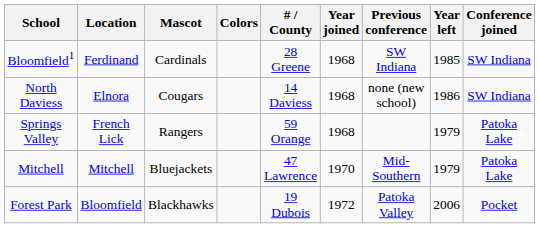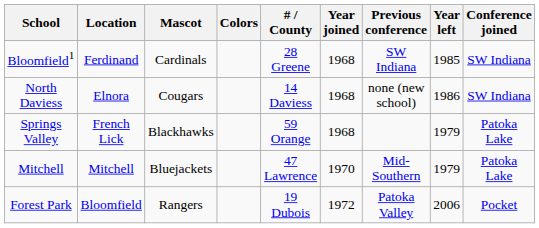Springs Valley | Mascot: Rangers -> Blackhawks
Forest Park | Mascot: Blackhawks -> Rangers
